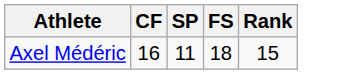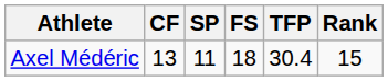+ column: TFP | 30.4
Axel Médéric | CF: 16 -> 13
